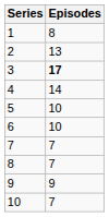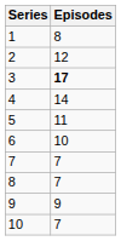2 | Episodes: 13 -> 12
5 | Episodes: 10 -> 11
